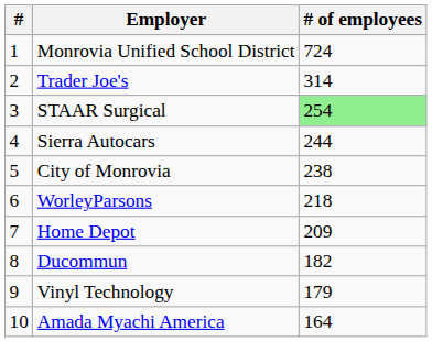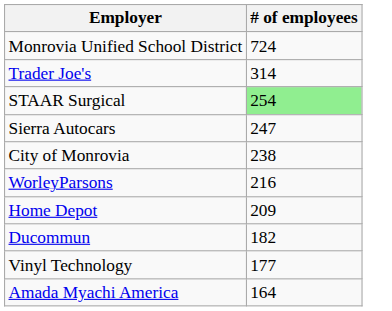- column: # | 1 | 2 | 3 | 4 | 5 | 6 | 7 | 8 | 9 | 10
Sierra Autocars | # of employees: 244 -> 247
WorleyParsons | # of employees: 218 -> 216
Vinyl Technology | # of employees: 179 -> 177
